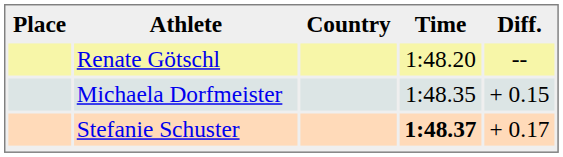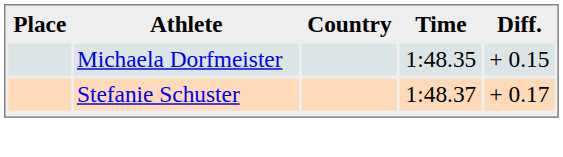- row: Renate Götschl | 1:48.20 | --
Stefanie Schuster | Time: bold -> normal
